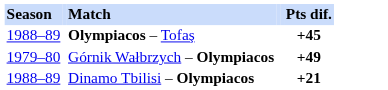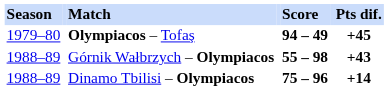+ column: Score | 94 – 49 | 55 – 98 | 75 – 96
Olympiacos – Tofaş | Season: 1988–89 -> 1979–80
Górnik Wałbrzych – Olympiacos | Season: 1979–80 -> 1988–89
Górnik Wałbrzych – Olympiacos | Pts dif.: +49 -> +43
Dinamo Tbilisi – Olympiacos | Pts dif.: +21 -> +14
